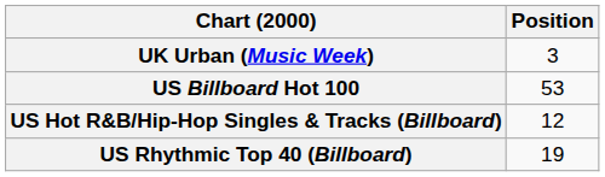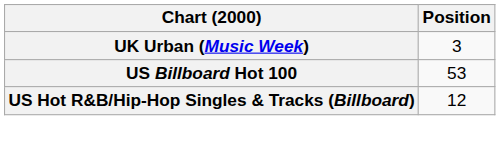- row: US Rhythmic Top 40 (Billboard) | 19
